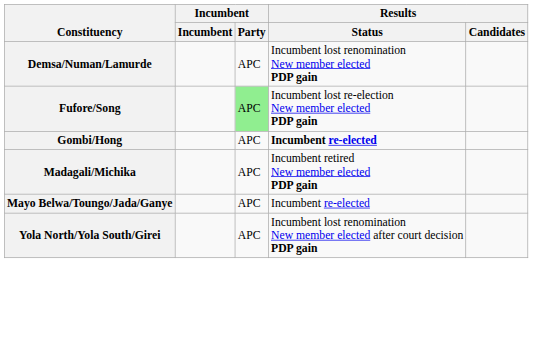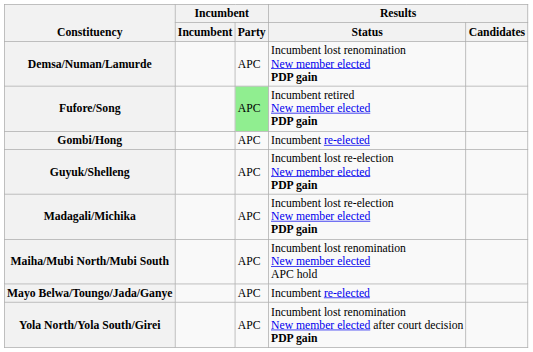Fufore/Song | Results / Status: Incumbent lost re-election New member elected PDP gain -> Incumbent retired New member elected PDP gain
Gombi/Hong | Results / Status: bold -> normal
+ row: Guyuk/Shelleng | APC | Incumbent lost re-election New member elected PDP gain
Madagali/Michika | Results / Status: Incumbent retired New member elected PDP gain -> Incumbent lost re-election New member elected PDP gain
+ row: Maiha/Mubi North/Mubi South | APC | Incumbent lost renomination New member elected APC hold
